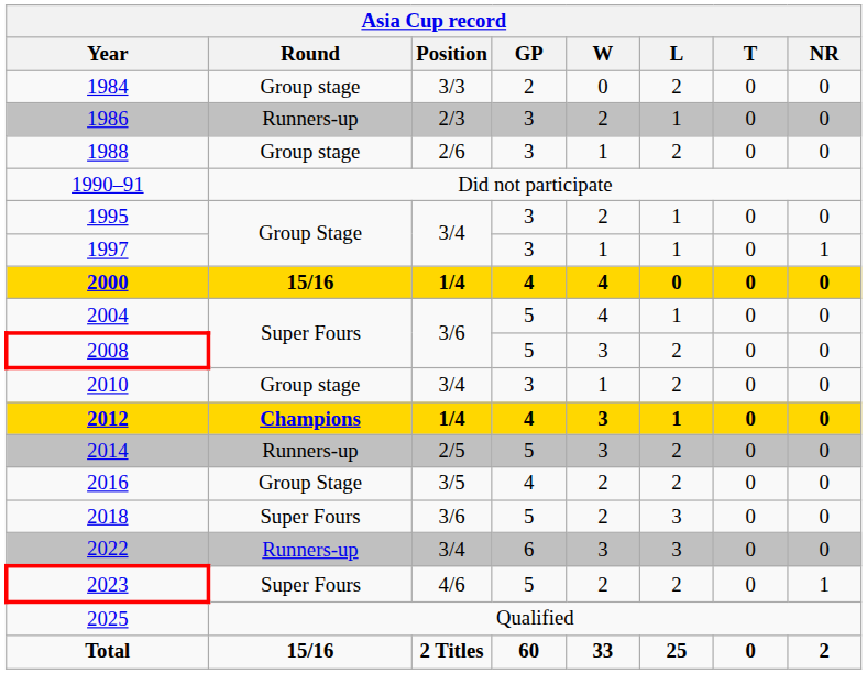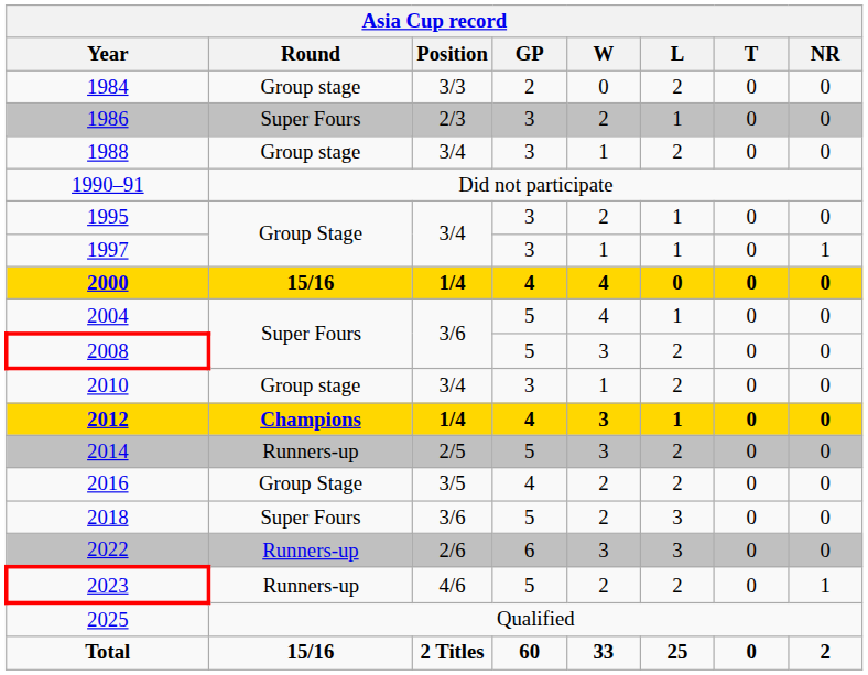1986 | Round: Runners-up -> Super Fours
1988 | Position: 2/6 -> 3/4
2022 | Position: 3/4 -> 2/6
2023 | Round: Super Fours -> Runners-up
